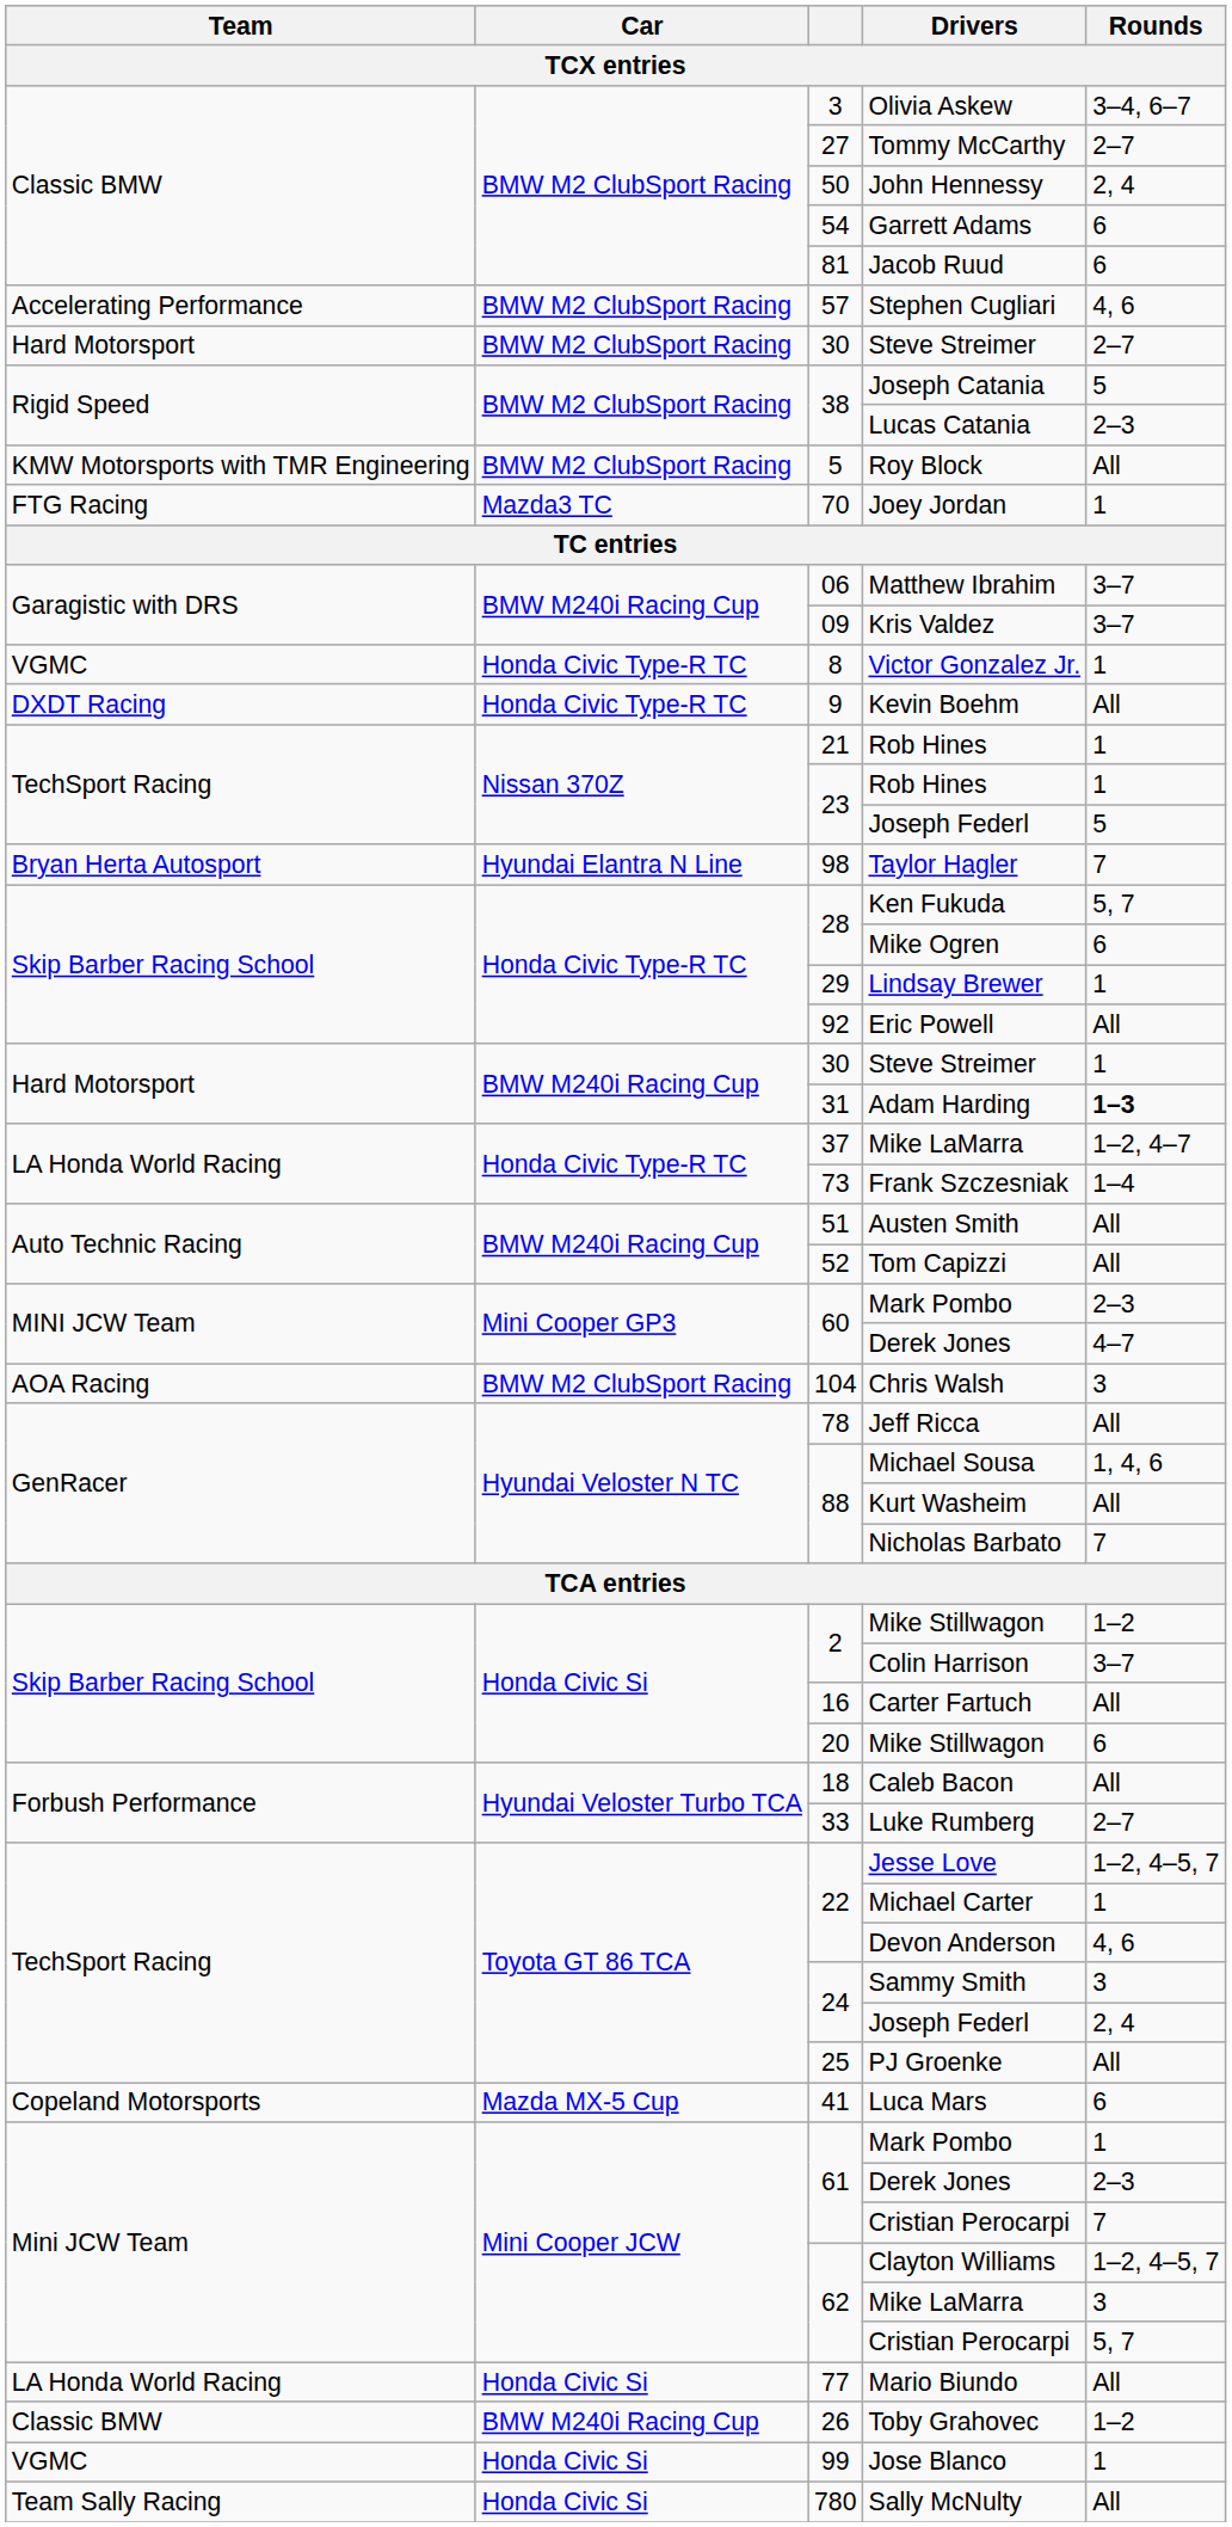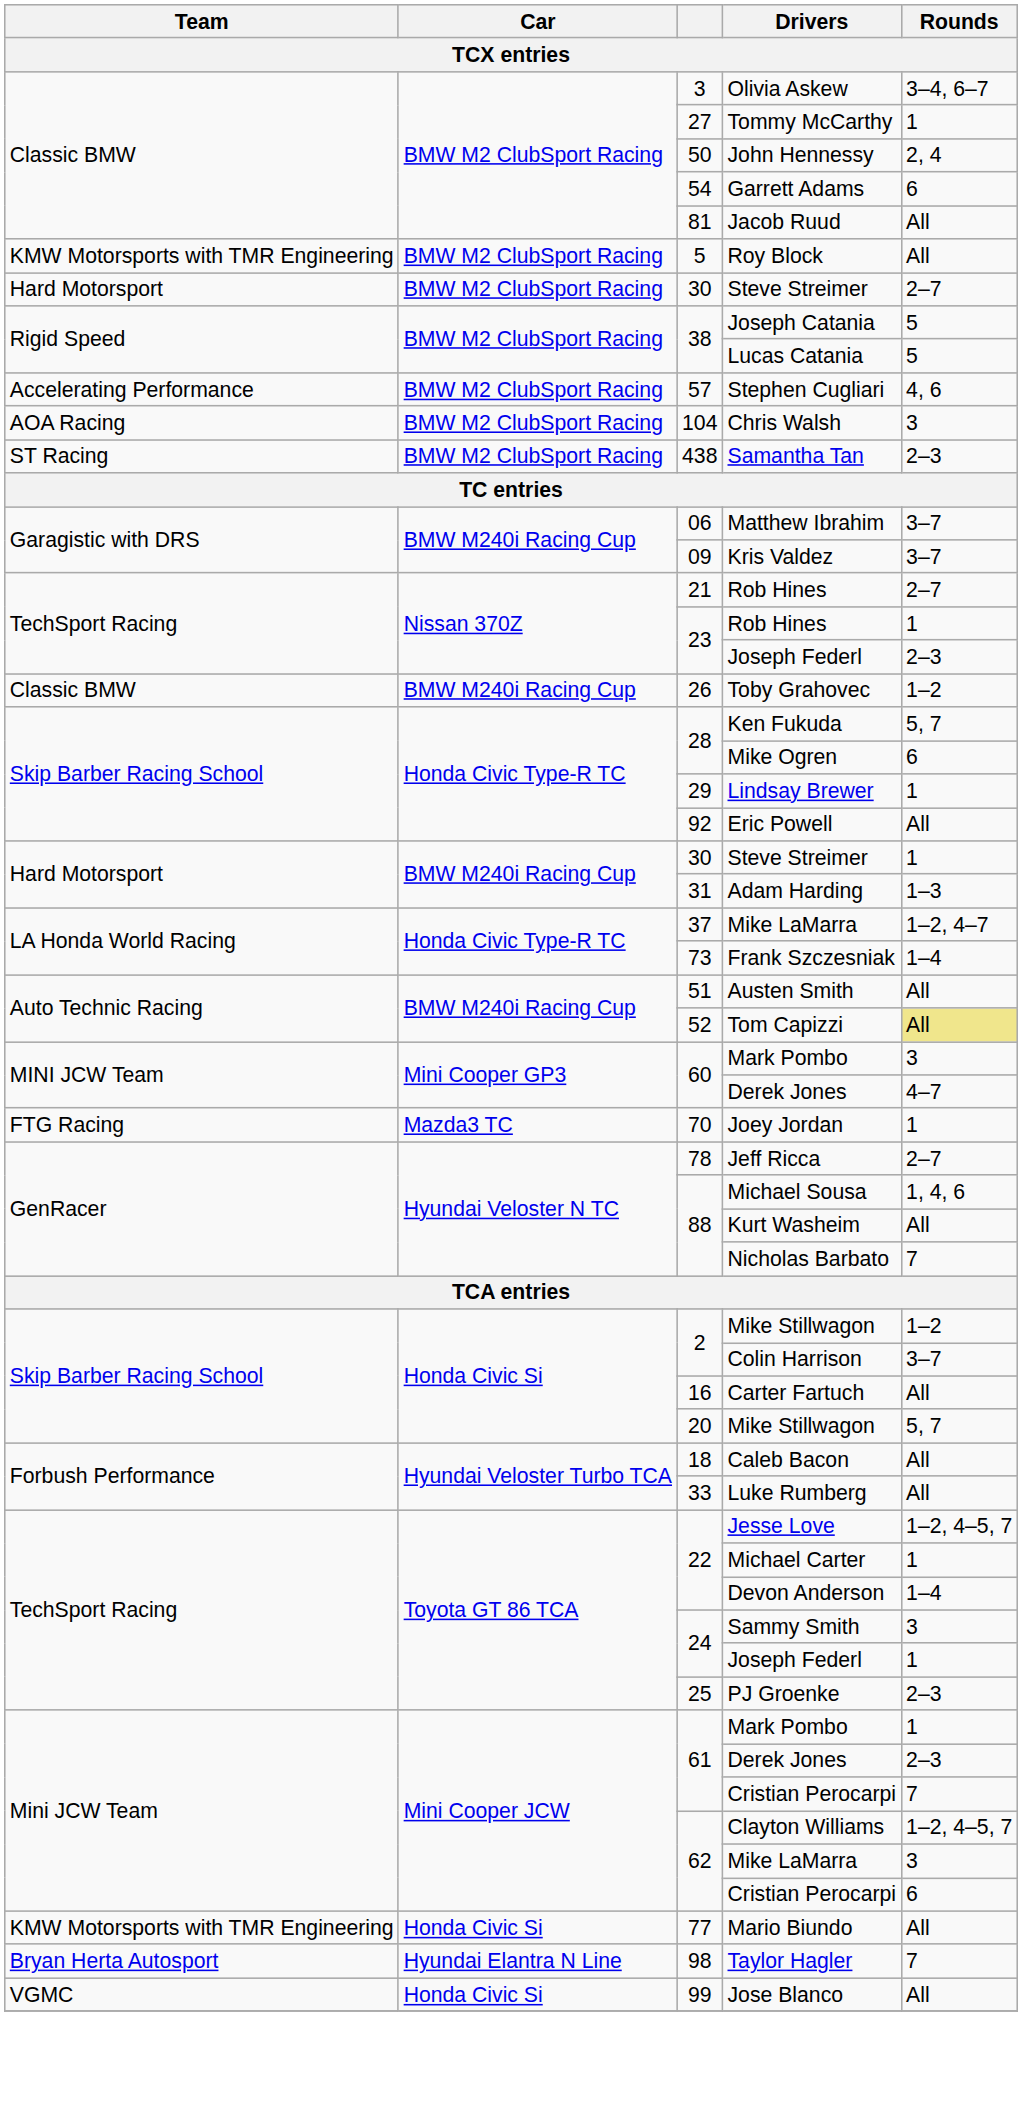Tommy McCarthy | Rounds: 2–7 -> 1
Jacob Ruud | Rounds: 6 -> All
rows swapped: Roy Block <-> Stephen Cugliari
Lucas Catania | Rounds: 2–3 -> 5
rows swapped: Chris Walsh <-> Joey Jordan
+ row: ST Racing | BMW M2 ClubSport Racing | 438 | Samantha Tan | 2–3
- row: VGMC | Honda Civic Type-R TC | 8 | Victor Gonzalez Jr. | 1
- row: DXDT Racing | Honda Civic Type-R TC | 9 | Kevin Boehm | All
21 / Rob Hines | Rounds: 1 -> 2–7
23 / Joseph Federl | Rounds: 5 -> 2–3
rows swapped: Toby Grahovec <-> Taylor Hagler
Adam Harding | Rounds: bold -> normal
Tom Capizzi | Rounds: no background -> khaki background
60 / Mark Pombo | Rounds: 2–3 -> 3
Jeff Ricca | Rounds: All -> 2–7
20 / Mike Stillwagon | Rounds: 6 -> 5, 7
Luke Rumberg | Rounds: 2–7 -> All
Devon Anderson | Rounds: 4, 6 -> 1–4
24 / Joseph Federl | Rounds: 2, 4 -> 1
PJ Groenke | Rounds: All -> 2–3
- row: Copeland Motorsports | Mazda MX-5 Cup | 41 | Luca Mars | 6
62 / Cristian Perocarpi | Rounds: 5, 7 -> 6
Mario Biundo | Team: LA Honda World Racing -> KMW Motorsports with TMR Engineering
Jose Blanco | Rounds: 1 -> All
- row: Team Sally Racing | Honda Civic Si | 780 | Sally McNulty | All
